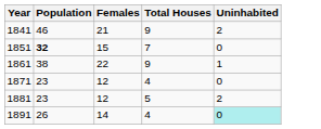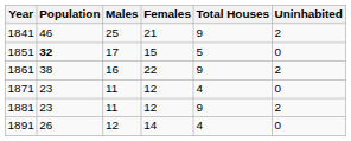+ column: Males | 25 | 17 | 16 | 11 | 11 | 12
1851 | Total Houses: 7 -> 5
1861 | Uninhabited: 1 -> 2
1881 | Total Houses: 5 -> 9
1891 | Uninhabited: paleturquoise background -> no background
